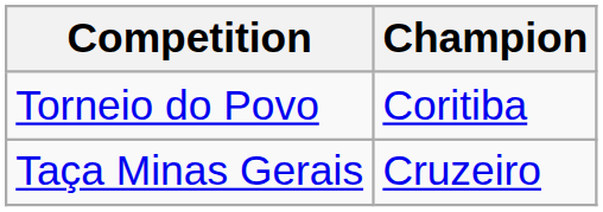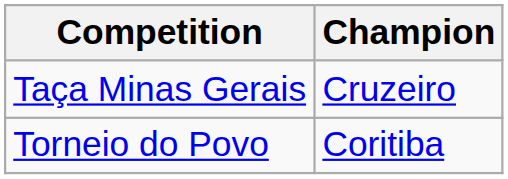rows swapped: Taça Minas Gerais <-> Torneio do Povo
